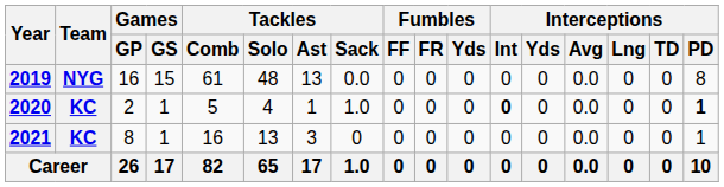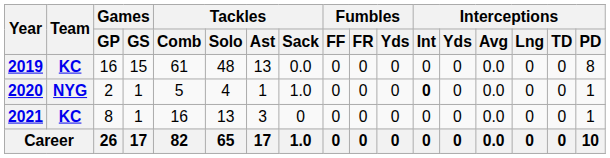2019 | Team: NYG -> KC
2020 | Team: KC -> NYG
2020 | Interceptions / PD: bold -> normal
